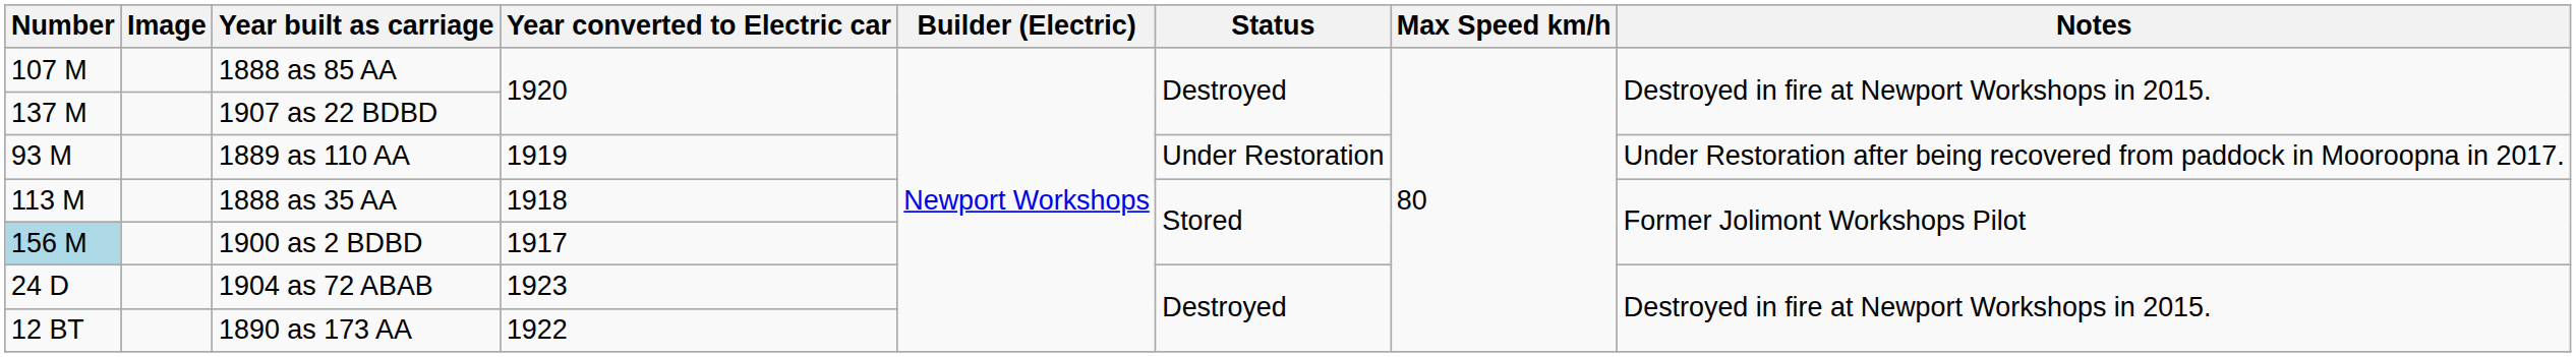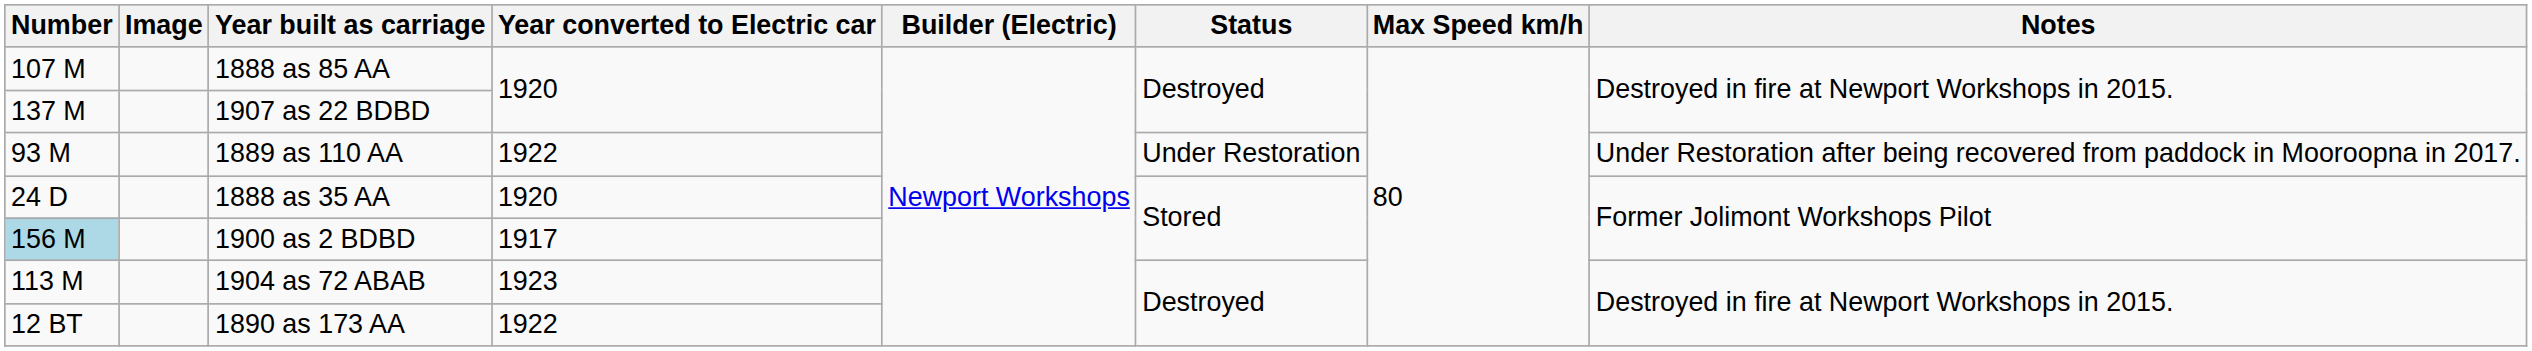1889 as 110 AA | Year converted to Electric car: 1919 -> 1922
1888 as 35 AA | Number: 113 M -> 24 D
1888 as 35 AA | Year converted to Electric car: 1918 -> 1920
1904 as 72 ABAB | Number: 24 D -> 113 M
